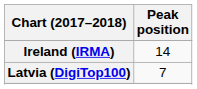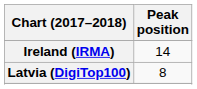Latvia (DigiTop100) | Peak position: 7 -> 8
